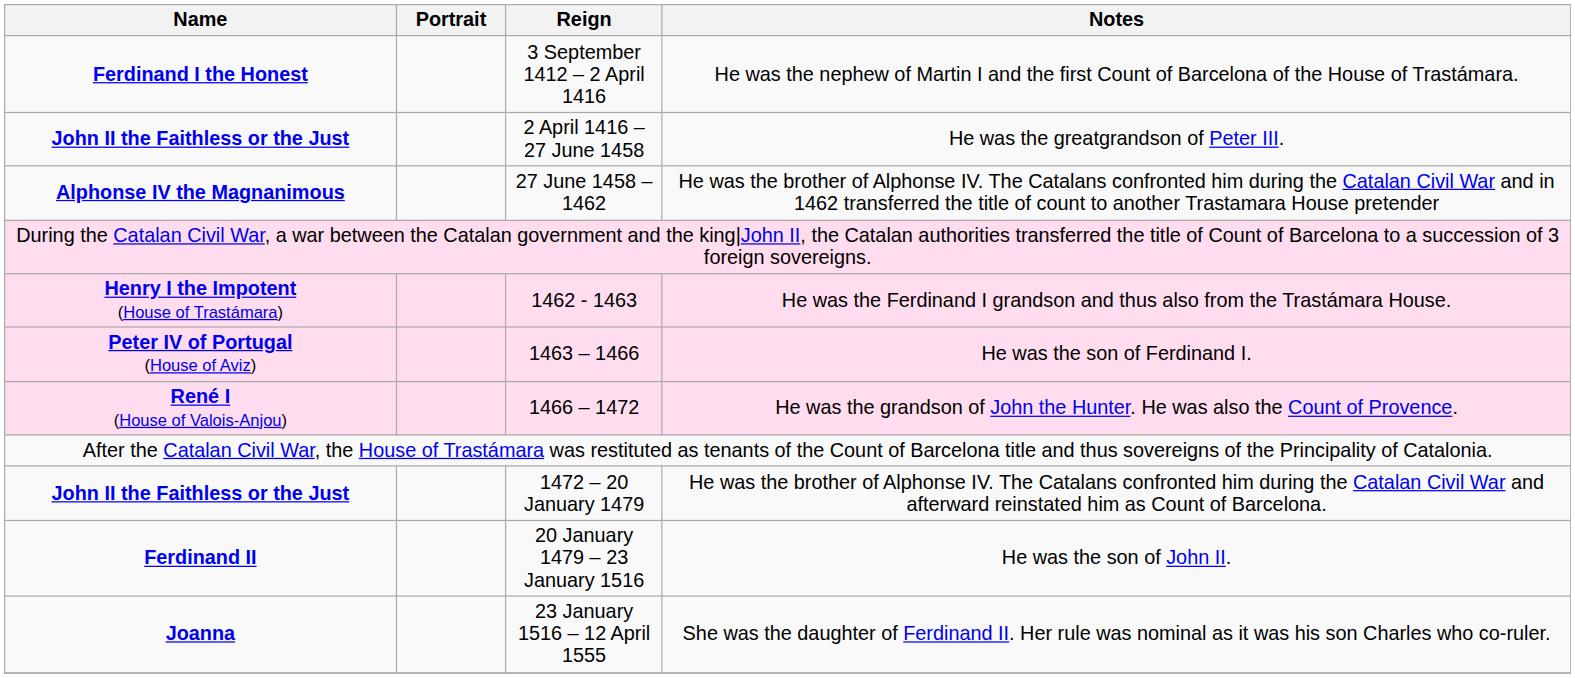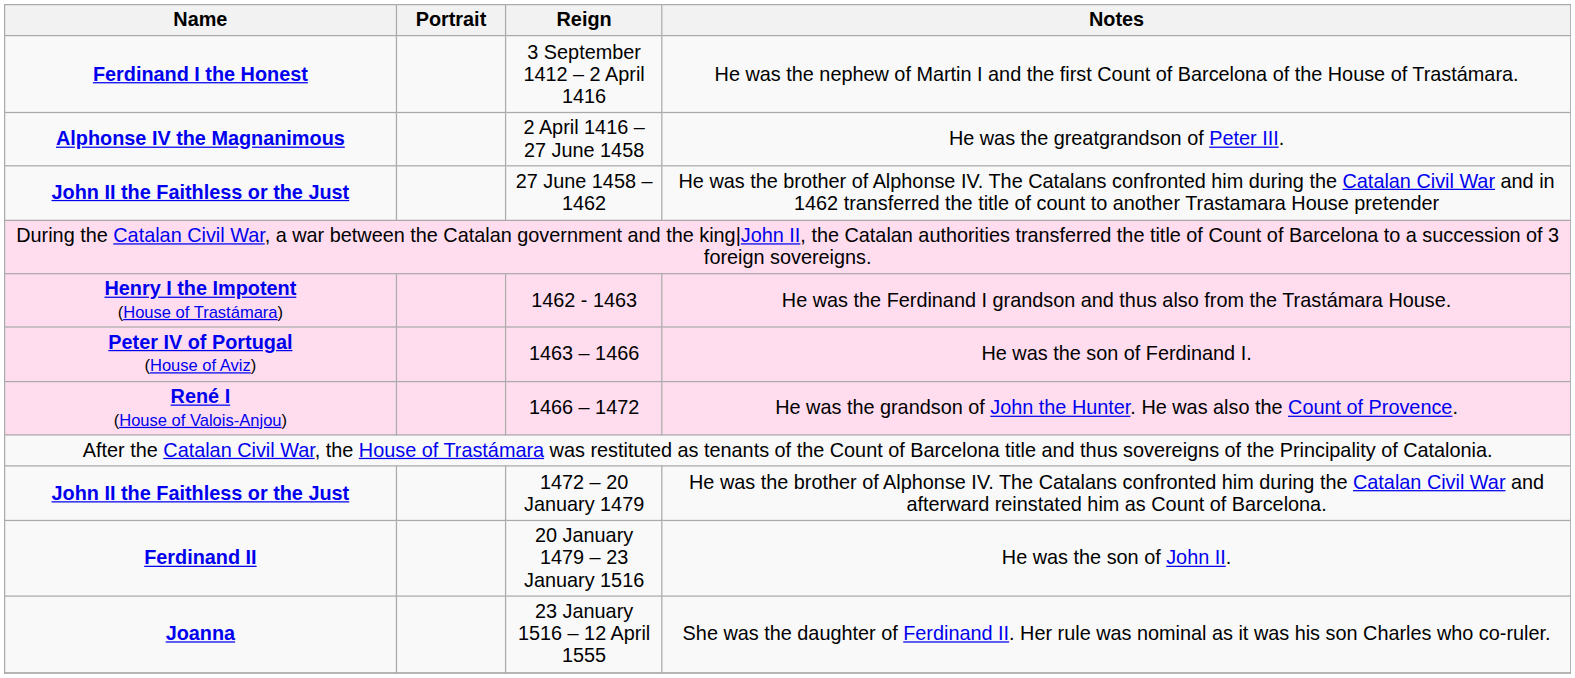2 April 1416 – 27 June 1458 | Name: John II the Faithless or the Just -> Alphonse IV the Magnanimous
27 June 1458 – 1462 | Name: Alphonse IV the Magnanimous -> John II the Faithless or the Just
